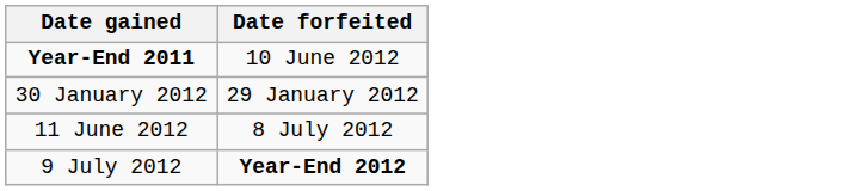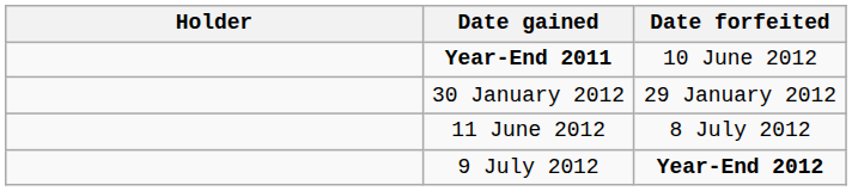+ column: Holder
